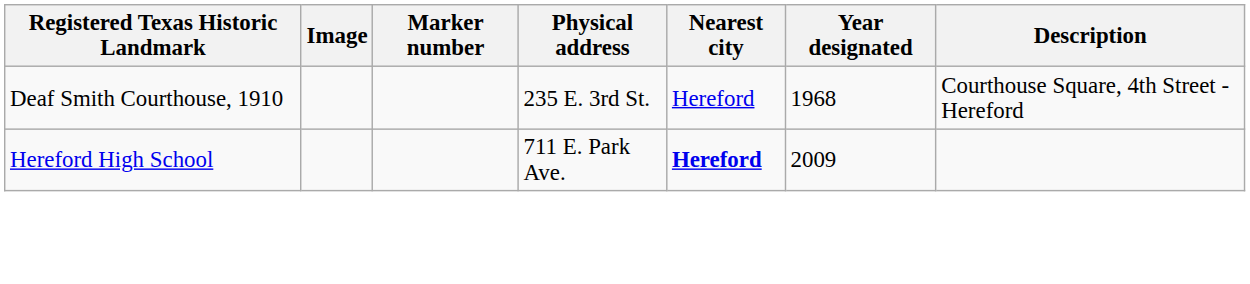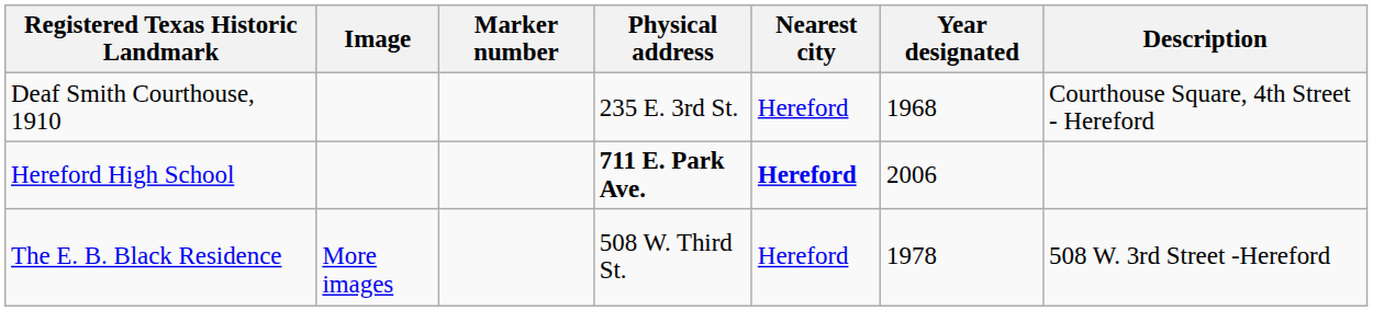Hereford High School | Physical address: normal -> bold
Hereford High School | Year designated: 2009 -> 2006
+ row: The E. B. Black Residence | More images | 508 W. Third St. | Hereford | 1978 | 508 W. 3rd Street -Hereford
